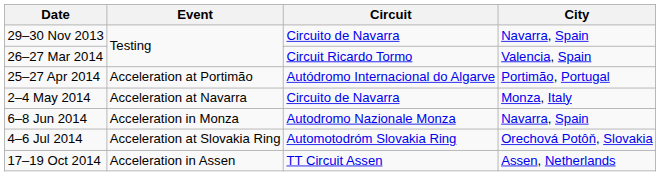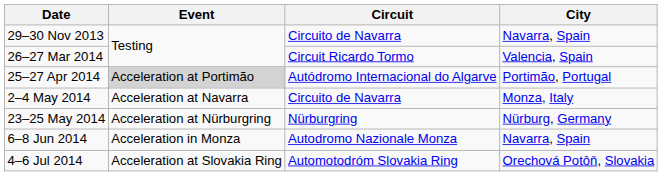25–27 Apr 2014 | Event: no background -> lightgrey background
+ row: 23–25 May 2014 | Acceleration at Nürburgring | Nürburgring | Nürburg, Germany
- row: 17–19 Oct 2014 | Acceleration in Assen | TT Circuit Assen | Assen, Netherlands
